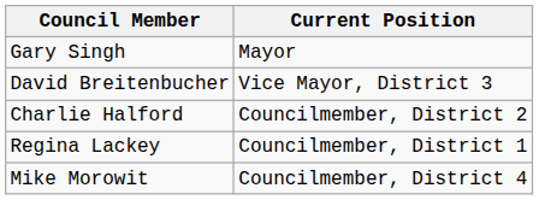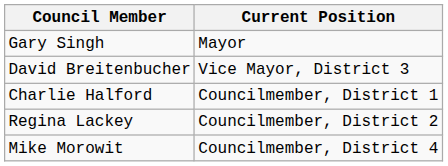Charlie Halford | Current Position: Councilmember, District 2 -> Councilmember, District 1
Regina Lackey | Current Position: Councilmember, District 1 -> Councilmember, District 2
